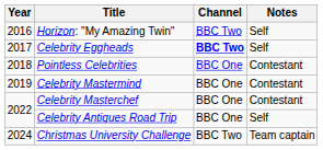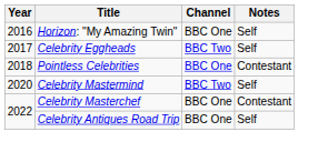Horizon: "My Amazing Twin" | Channel: BBC Two -> BBC One
Celebrity Eggheads | Channel: bold -> normal
Celebrity Mastermind | Year: 2019 -> 2020
Celebrity Mastermind | Channel: BBC One -> BBC Two
Celebrity Mastermind | Notes: Contestant -> Self
- row: 2024 | Christmas University Challenge | BBC Two | Team captain
